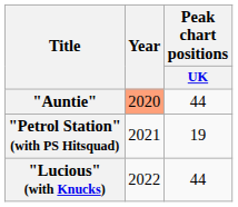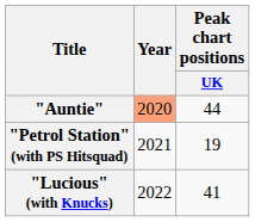"Lucious" (with Knucks) | Peak chart positions / UK: 44 -> 41
